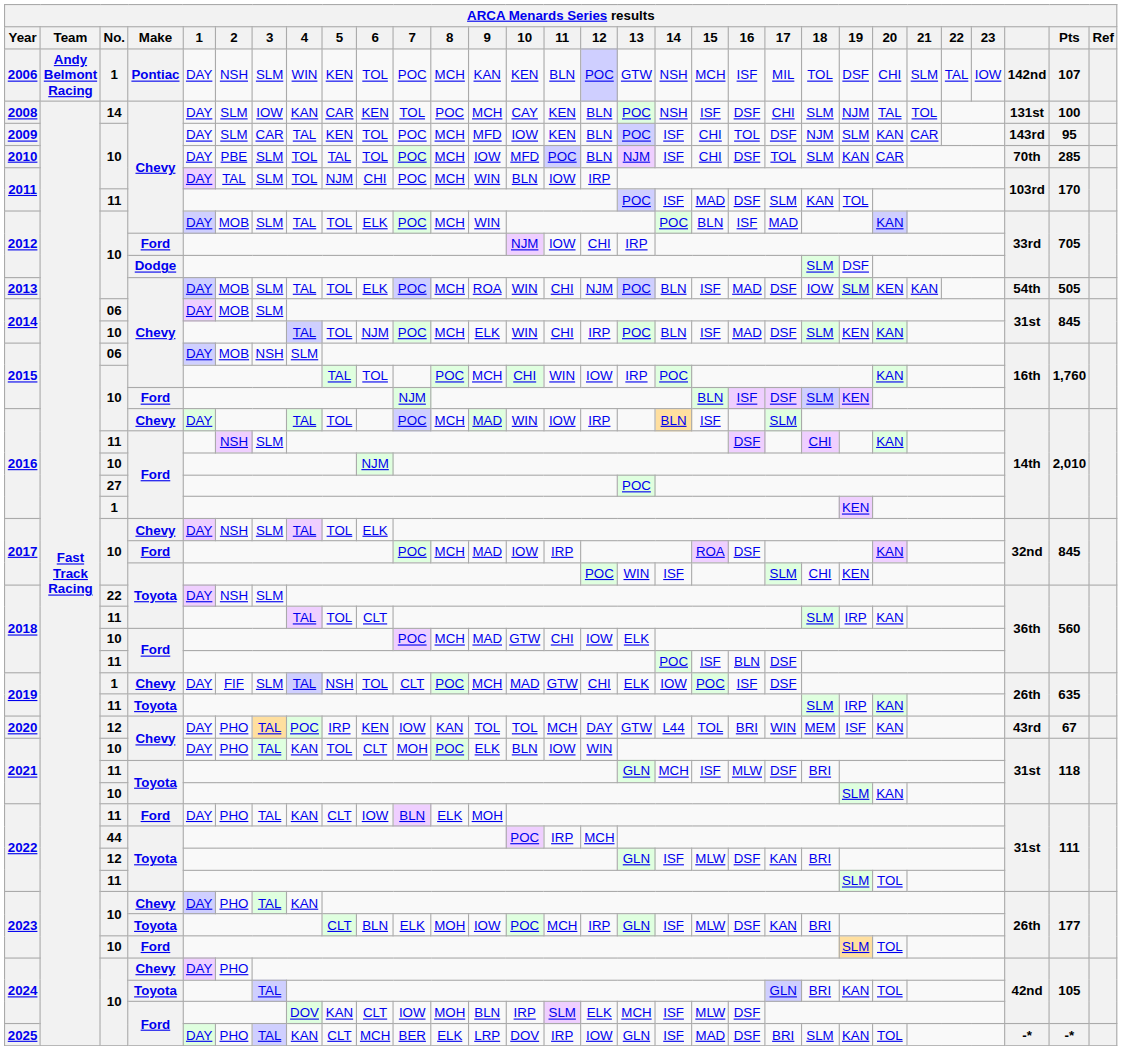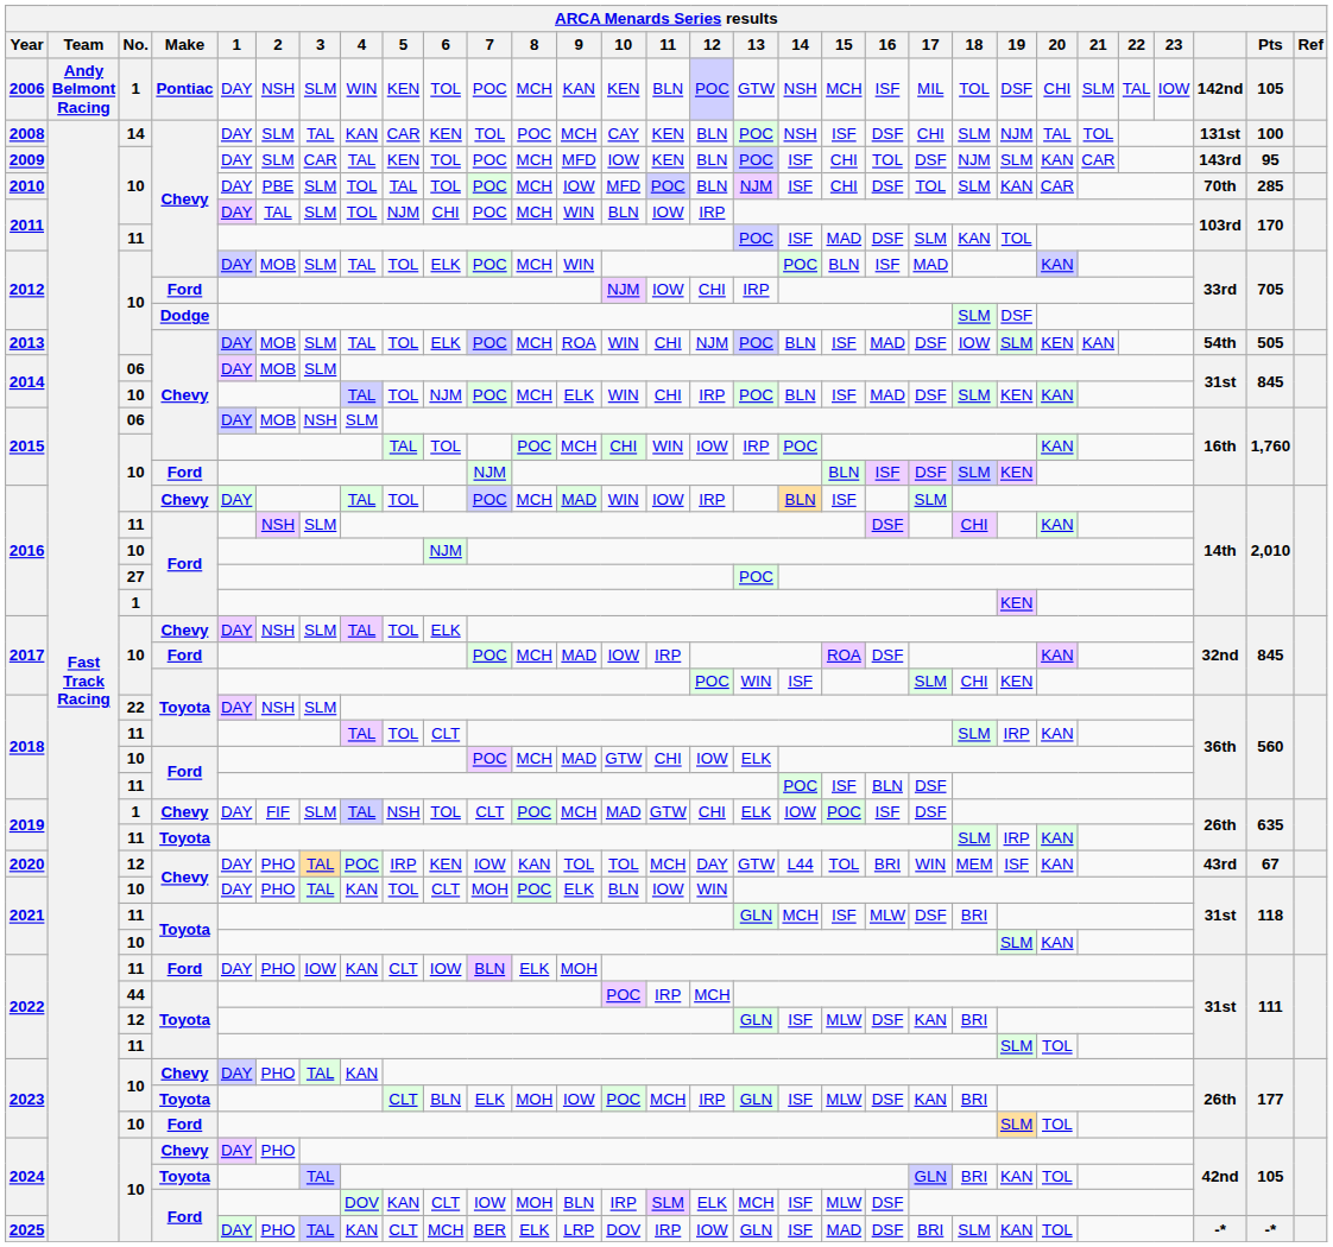2006 | Pts: 107 -> 105
2008 | 3: IOW -> TAL
2022 / Ford | 3: TAL -> IOW
